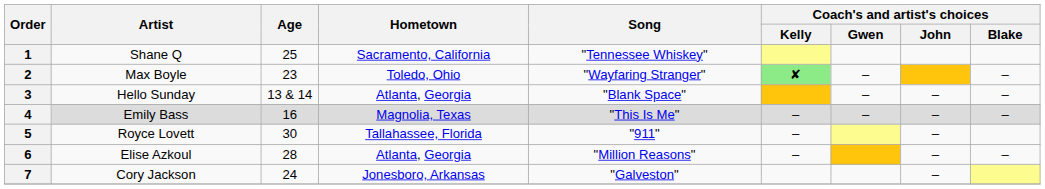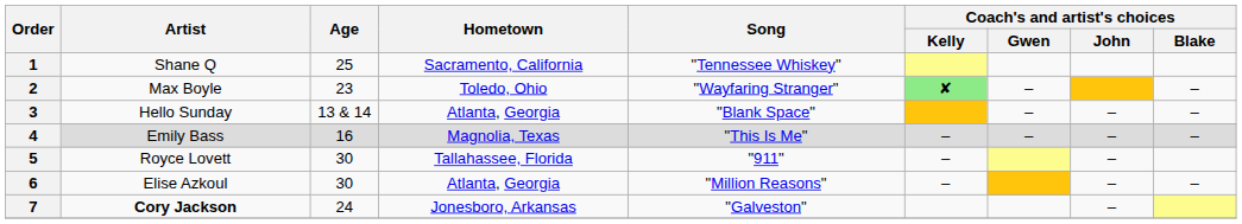6 | Age: 28 -> 30
7 | Artist: normal -> bold
